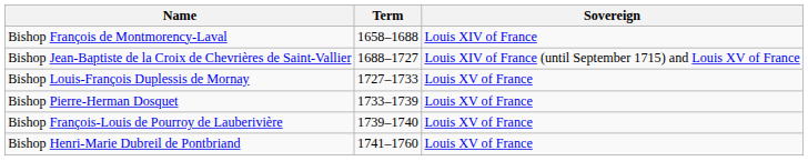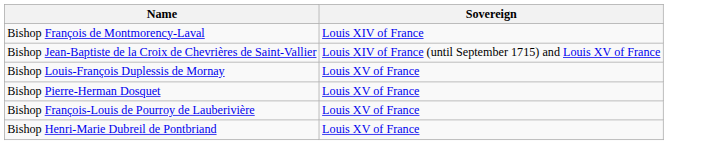- column: Term | 1658–1688 | 1688–1727 | 1727–1733 | 1733–1739 | 1739–1740 | 1741–1760
